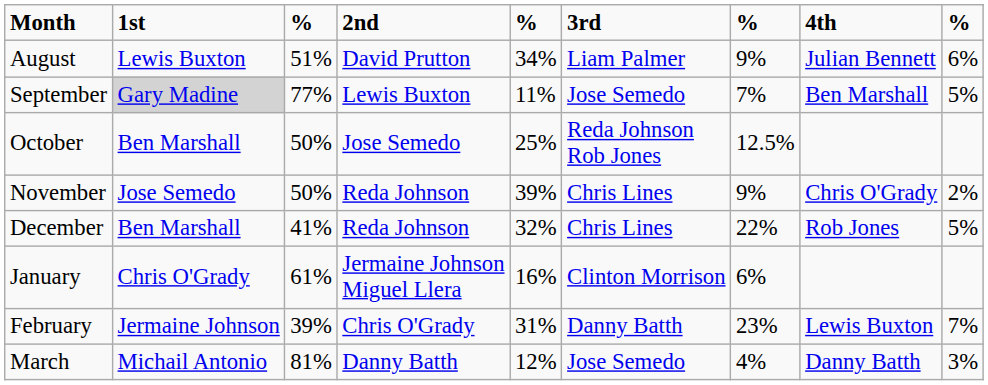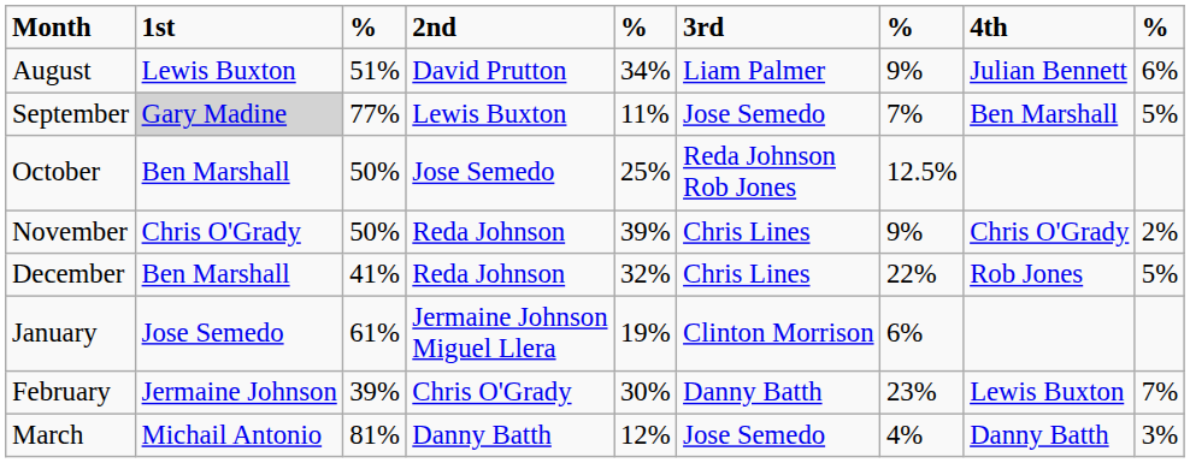November | 1st: Jose Semedo -> Chris O'Grady
January | 1st: Chris O'Grady -> Jose Semedo
January | column 5: 16% -> 19%
February | column 5: 31% -> 30%
